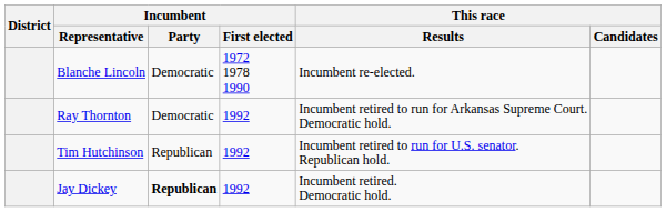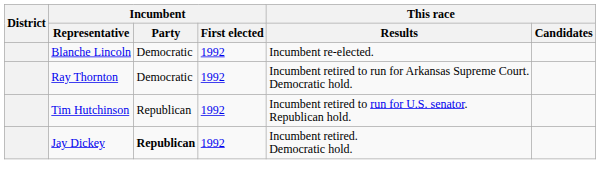Blanche Lincoln | Incumbent / First elected: 1972 1978 1990 -> 1992
